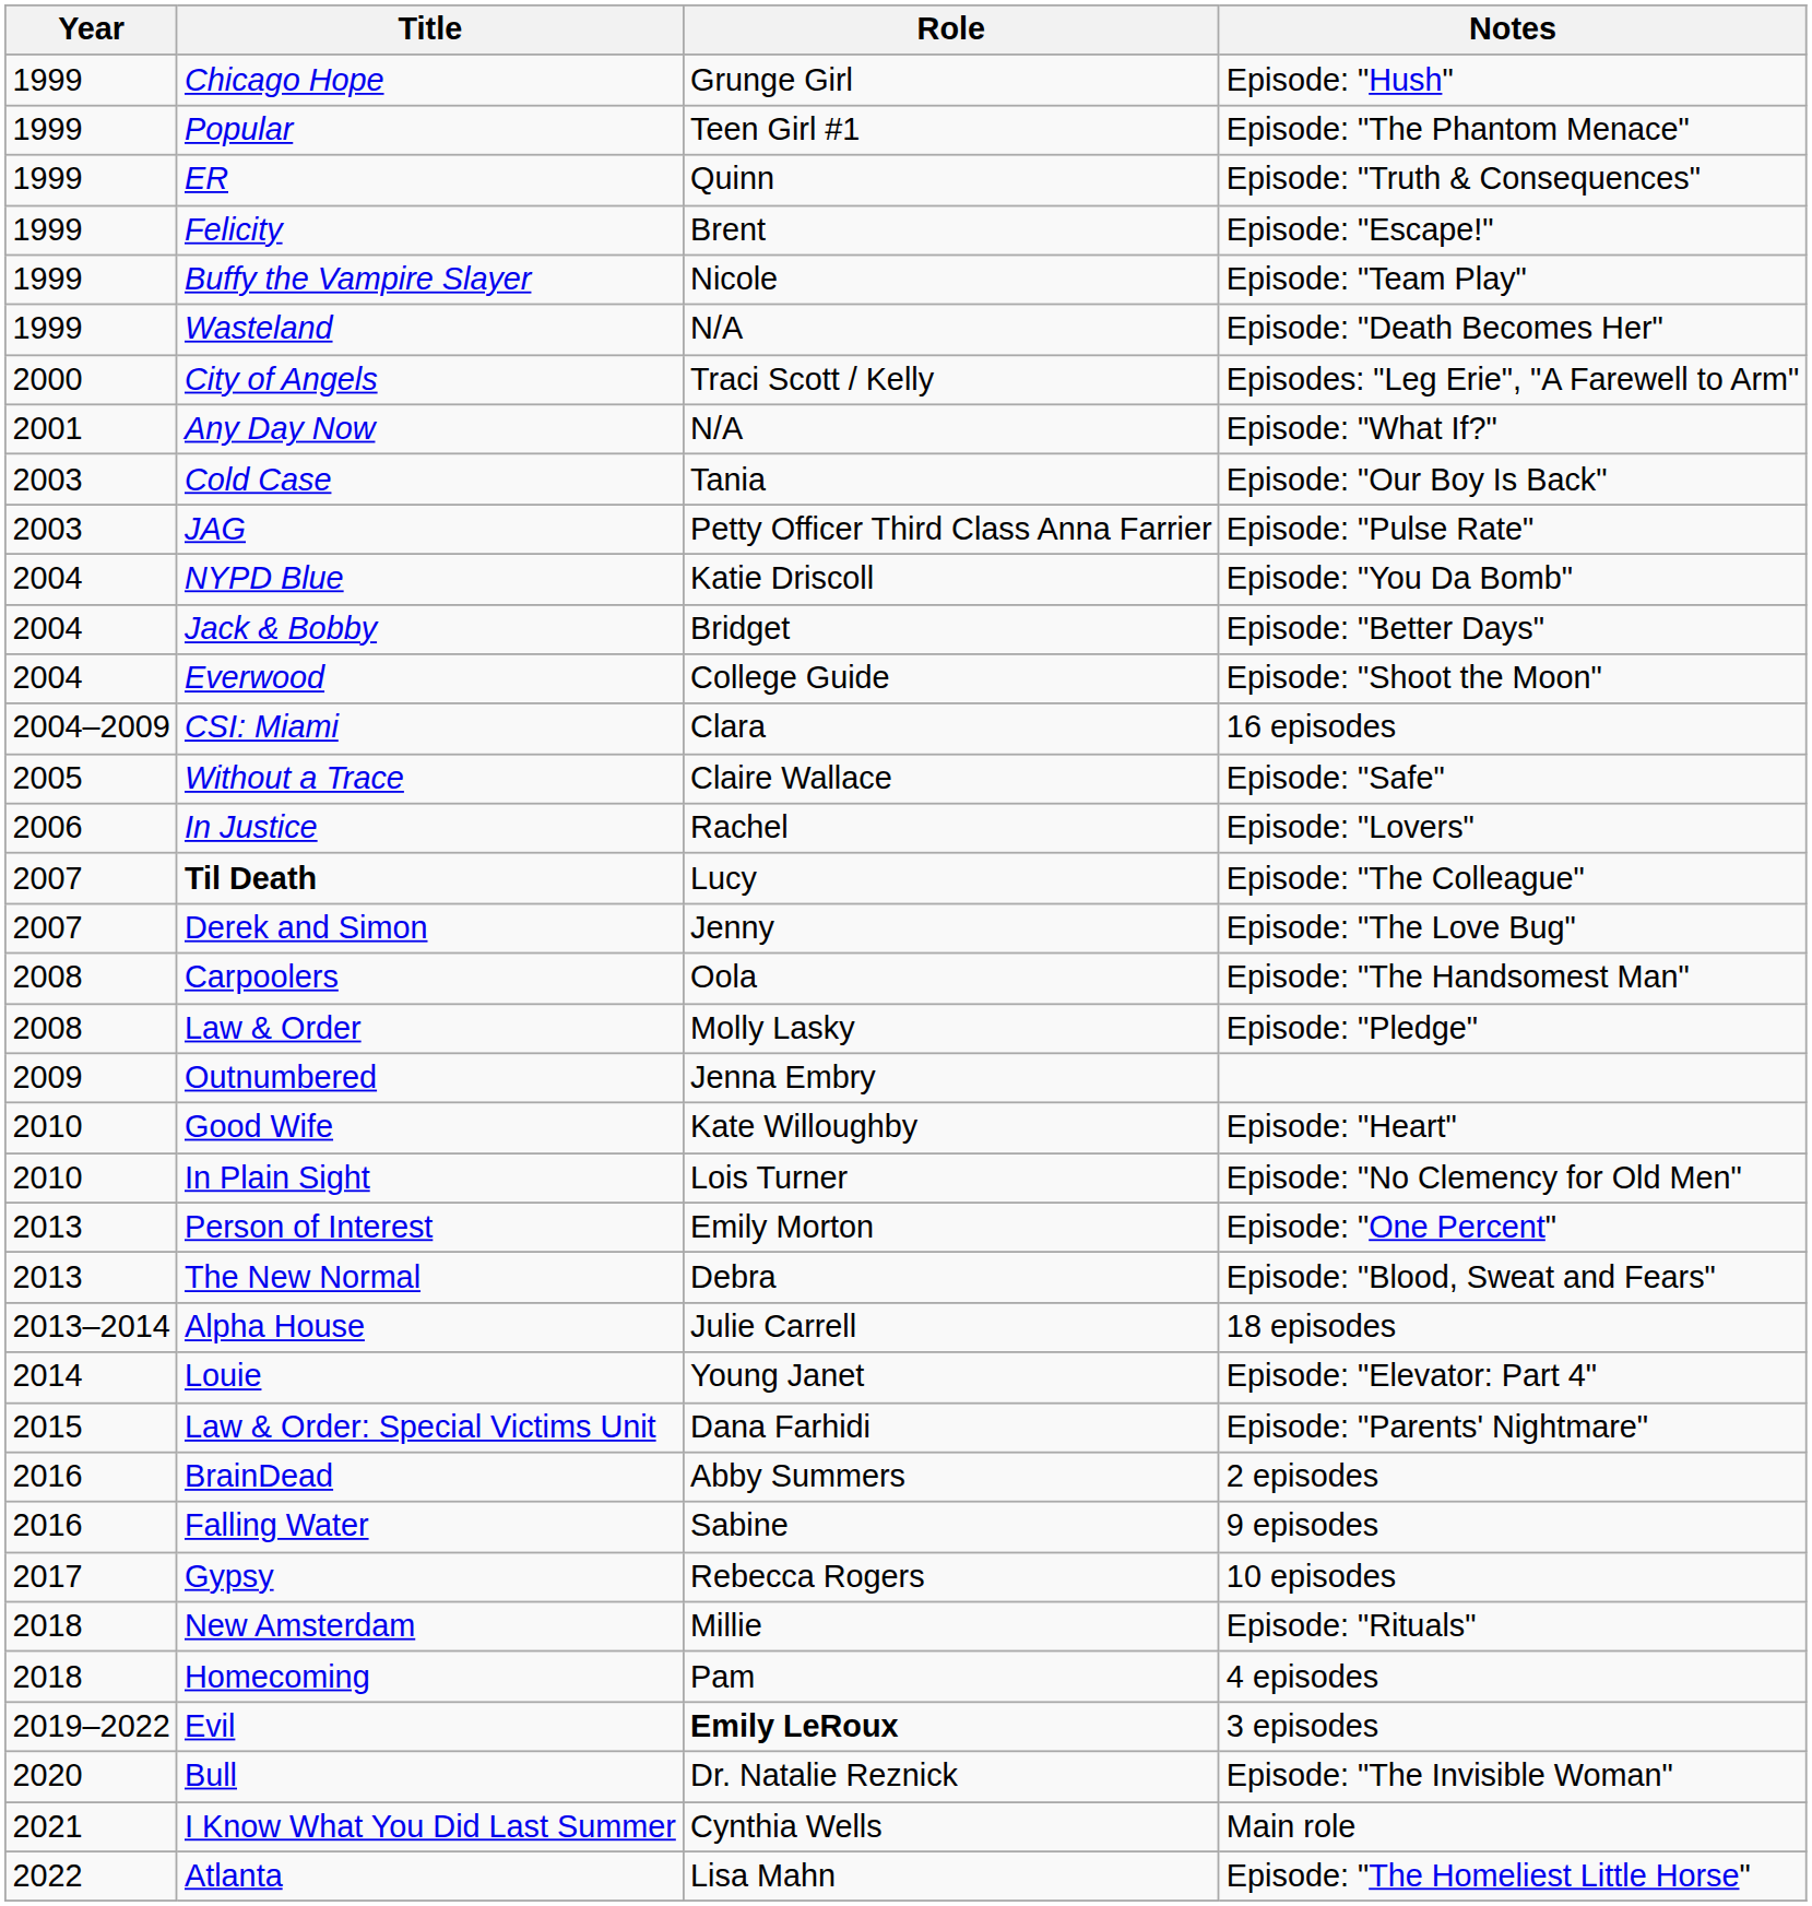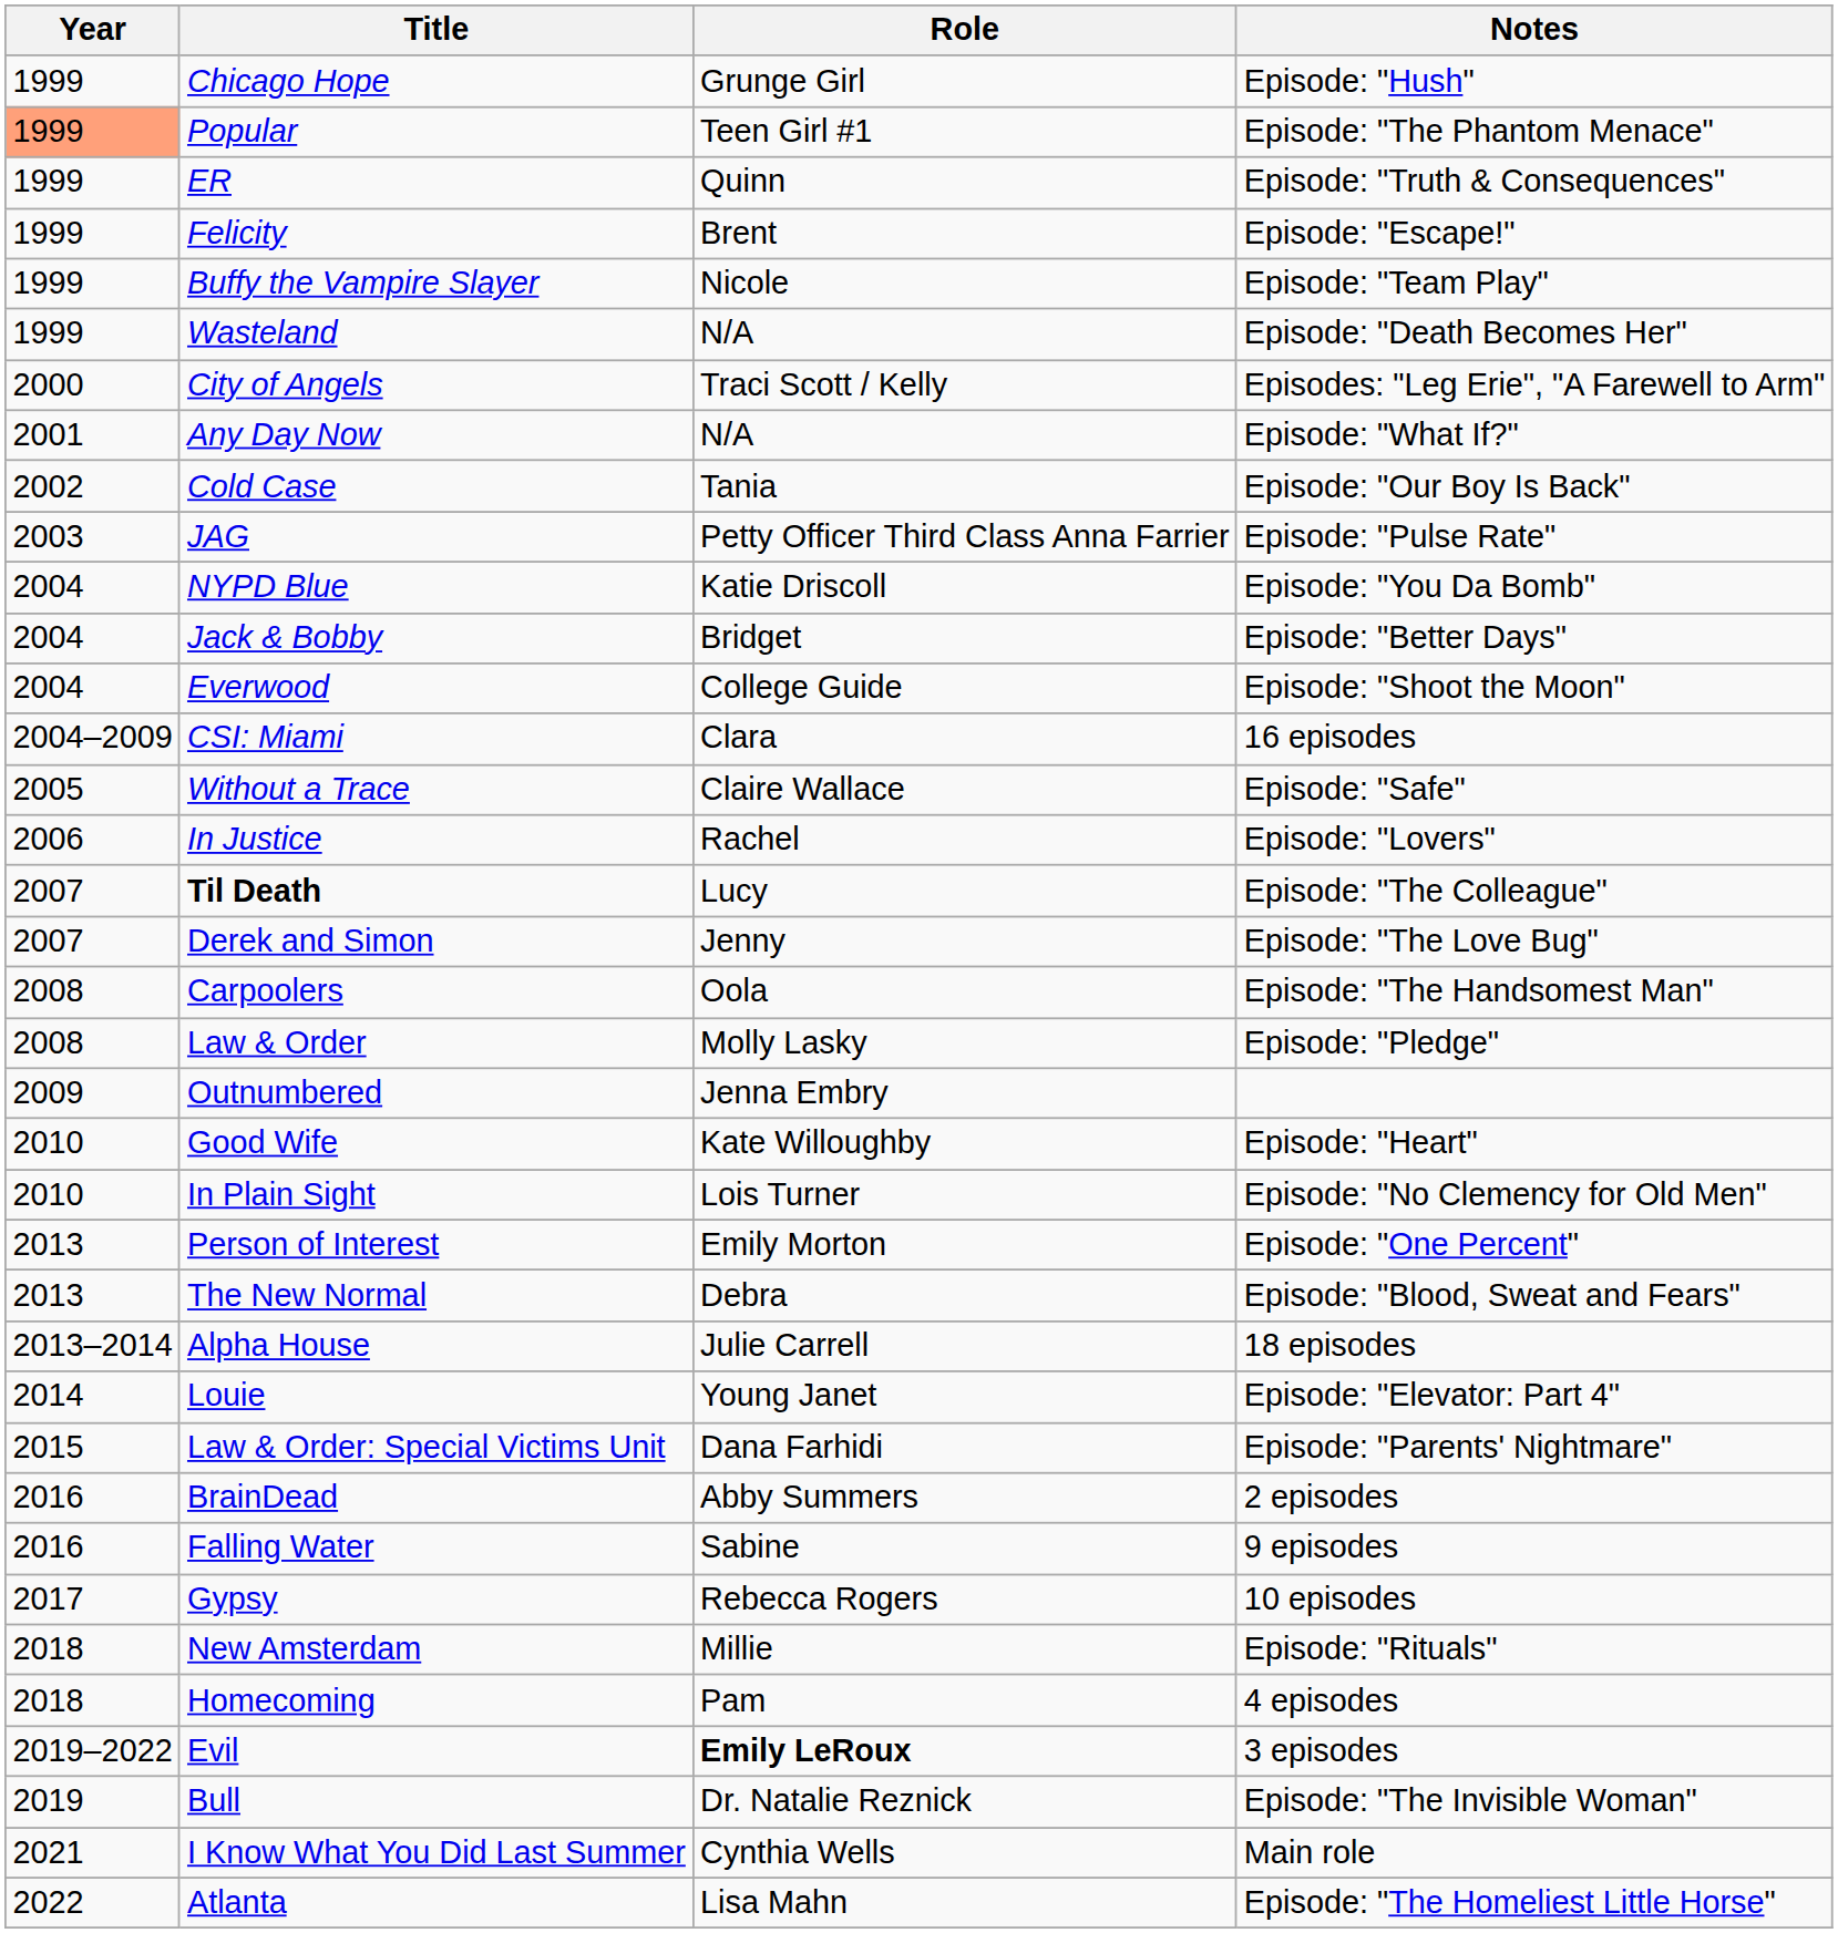Popular | Year: no background -> lightsalmon background
Cold Case | Year: 2003 -> 2002
Bull | Year: 2020 -> 2019
